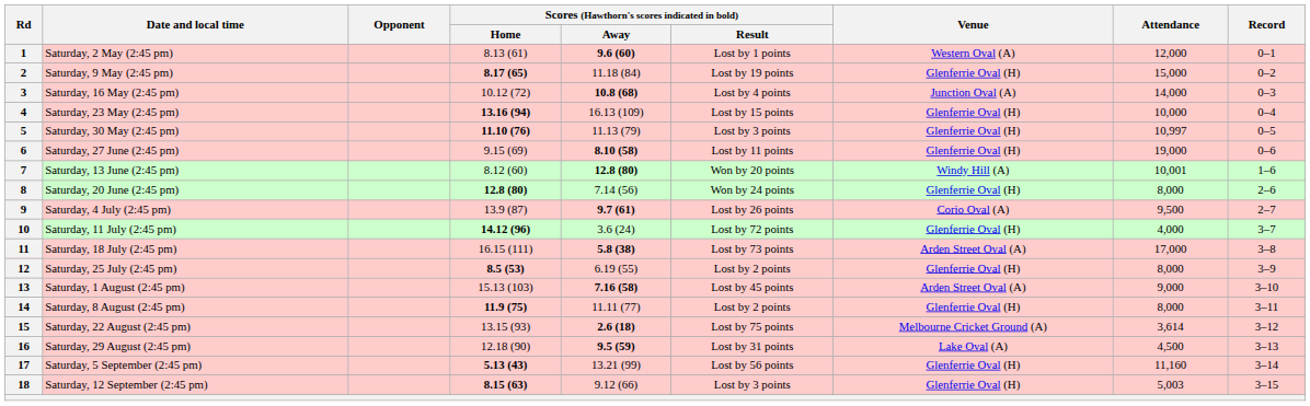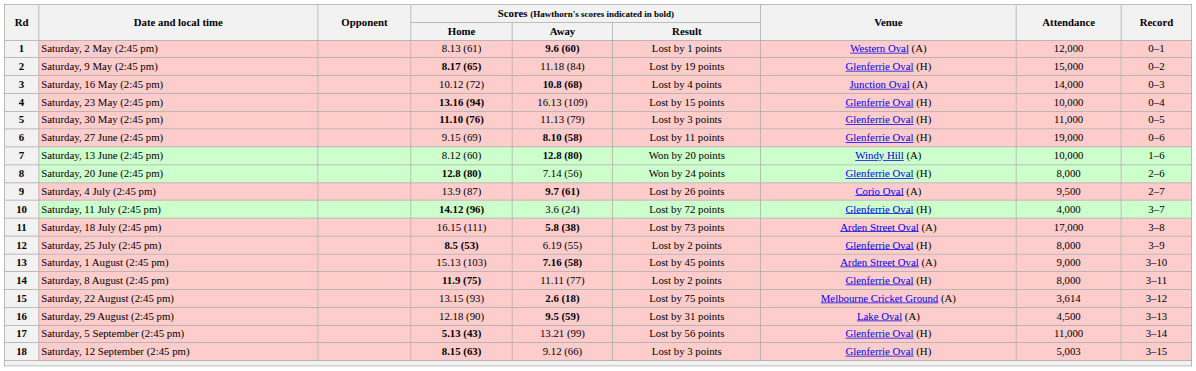5 | Attendance: 10,997 -> 11,000
7 | Attendance: 10,001 -> 10,000
17 | Attendance: 11,160 -> 11,000
